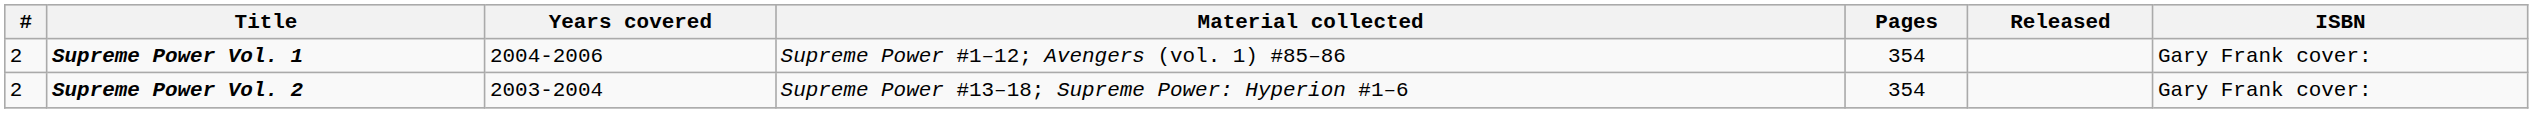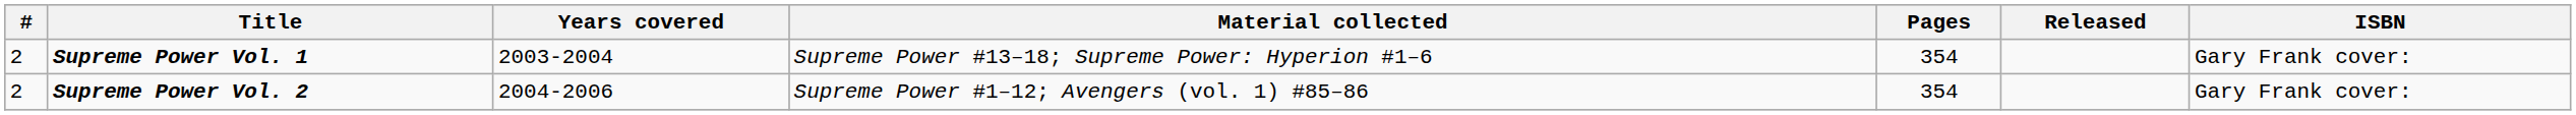Supreme Power Vol. 1 | Years covered: 2004-2006 -> 2003-2004
Supreme Power Vol. 1 | Material collected: Supreme Power #1–12; Avengers (vol. 1) #85–86 -> Supreme Power #13–18; Supreme Power: Hyperion #1–6
Supreme Power Vol. 2 | Years covered: 2003-2004 -> 2004-2006
Supreme Power Vol. 2 | Material collected: Supreme Power #13–18; Supreme Power: Hyperion #1–6 -> Supreme Power #1–12; Avengers (vol. 1) #85–86
